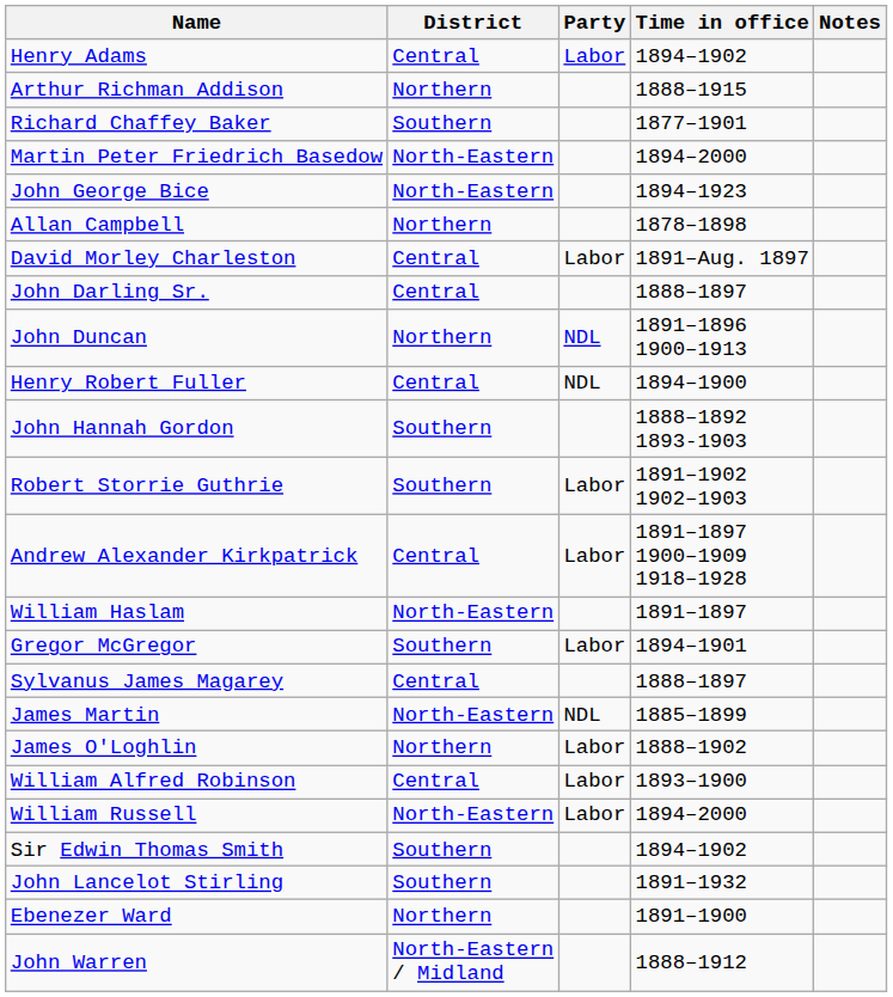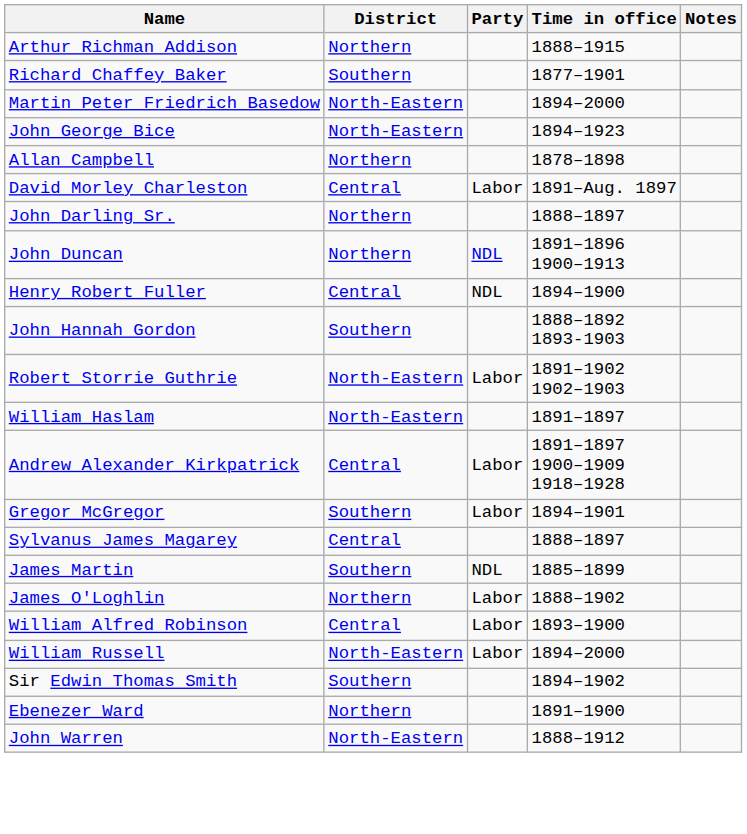- row: Henry Adams | Central | Labor | 1894–1902
John Darling Sr. | District: Central -> Northern
Robert Storrie Guthrie | District: Southern -> North-Eastern
rows swapped: William Haslam <-> Andrew Alexander Kirkpatrick
James Martin | District: North-Eastern -> Southern
- row: John Lancelot Stirling | Southern | 1891–1932
John Warren | District: North-Eastern / Midland -> North-Eastern
